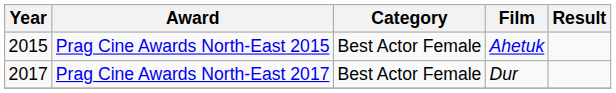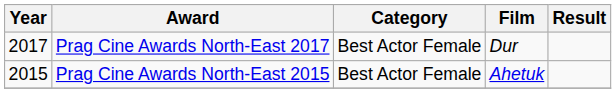rows swapped: Prag Cine Awards North-East 2015 <-> Prag Cine Awards North-East 2017
